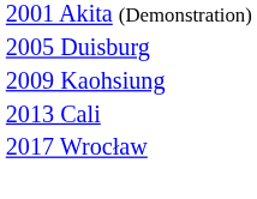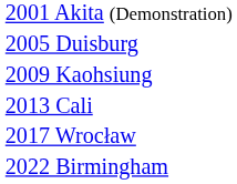+ row: 2022 Birmingham
